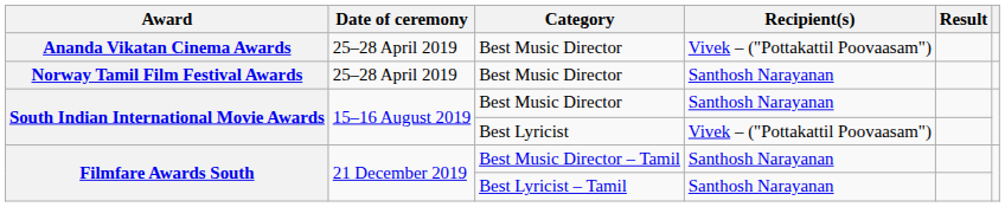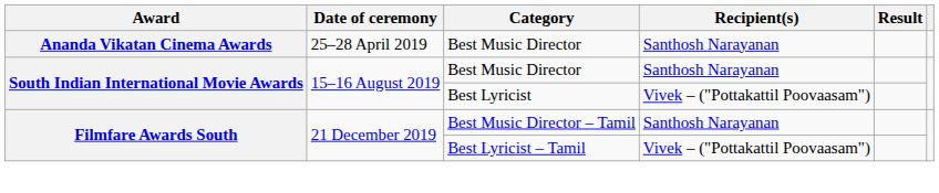Ananda Vikatan Cinema Awards | Recipient(s): Vivek – ("Pottakattil Poovaasam") -> Santhosh Narayanan
- row: Norway Tamil Film Festival Awards | 25–28 April 2019 | Best Music Director | Santhosh Narayanan
Filmfare Awards South / Best Lyricist – Tamil | Recipient(s): Santhosh Narayanan -> Vivek – ("Pottakattil Poovaasam")
